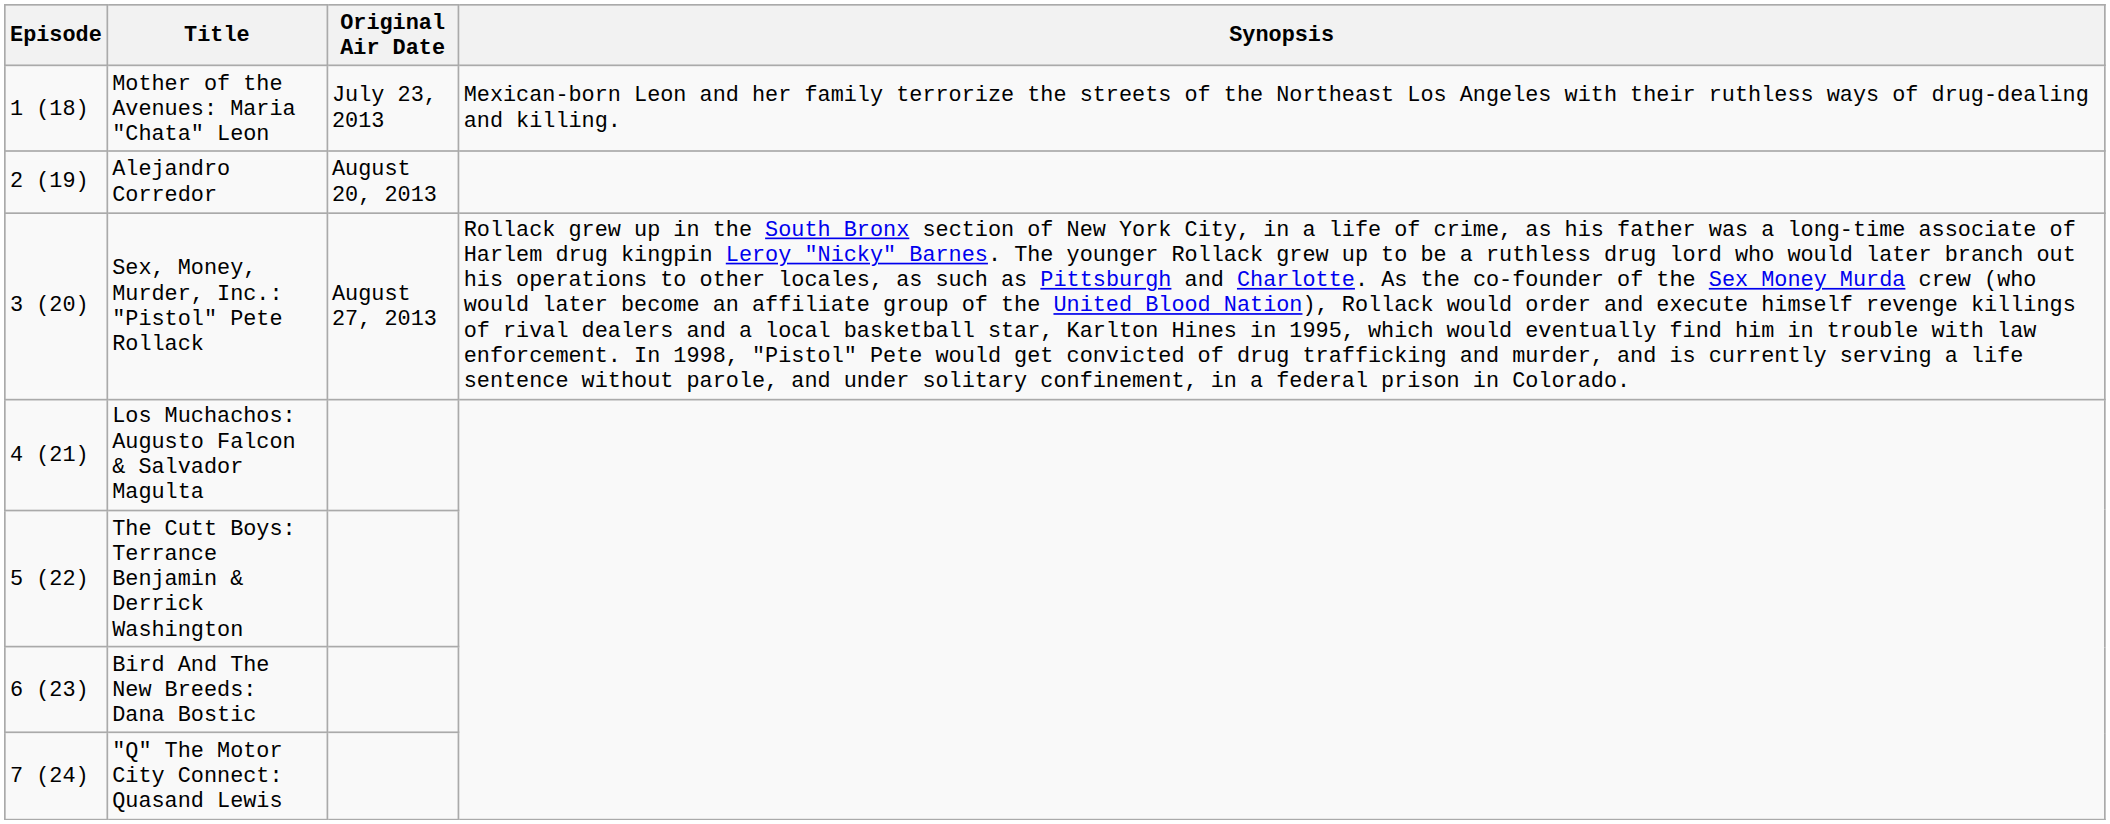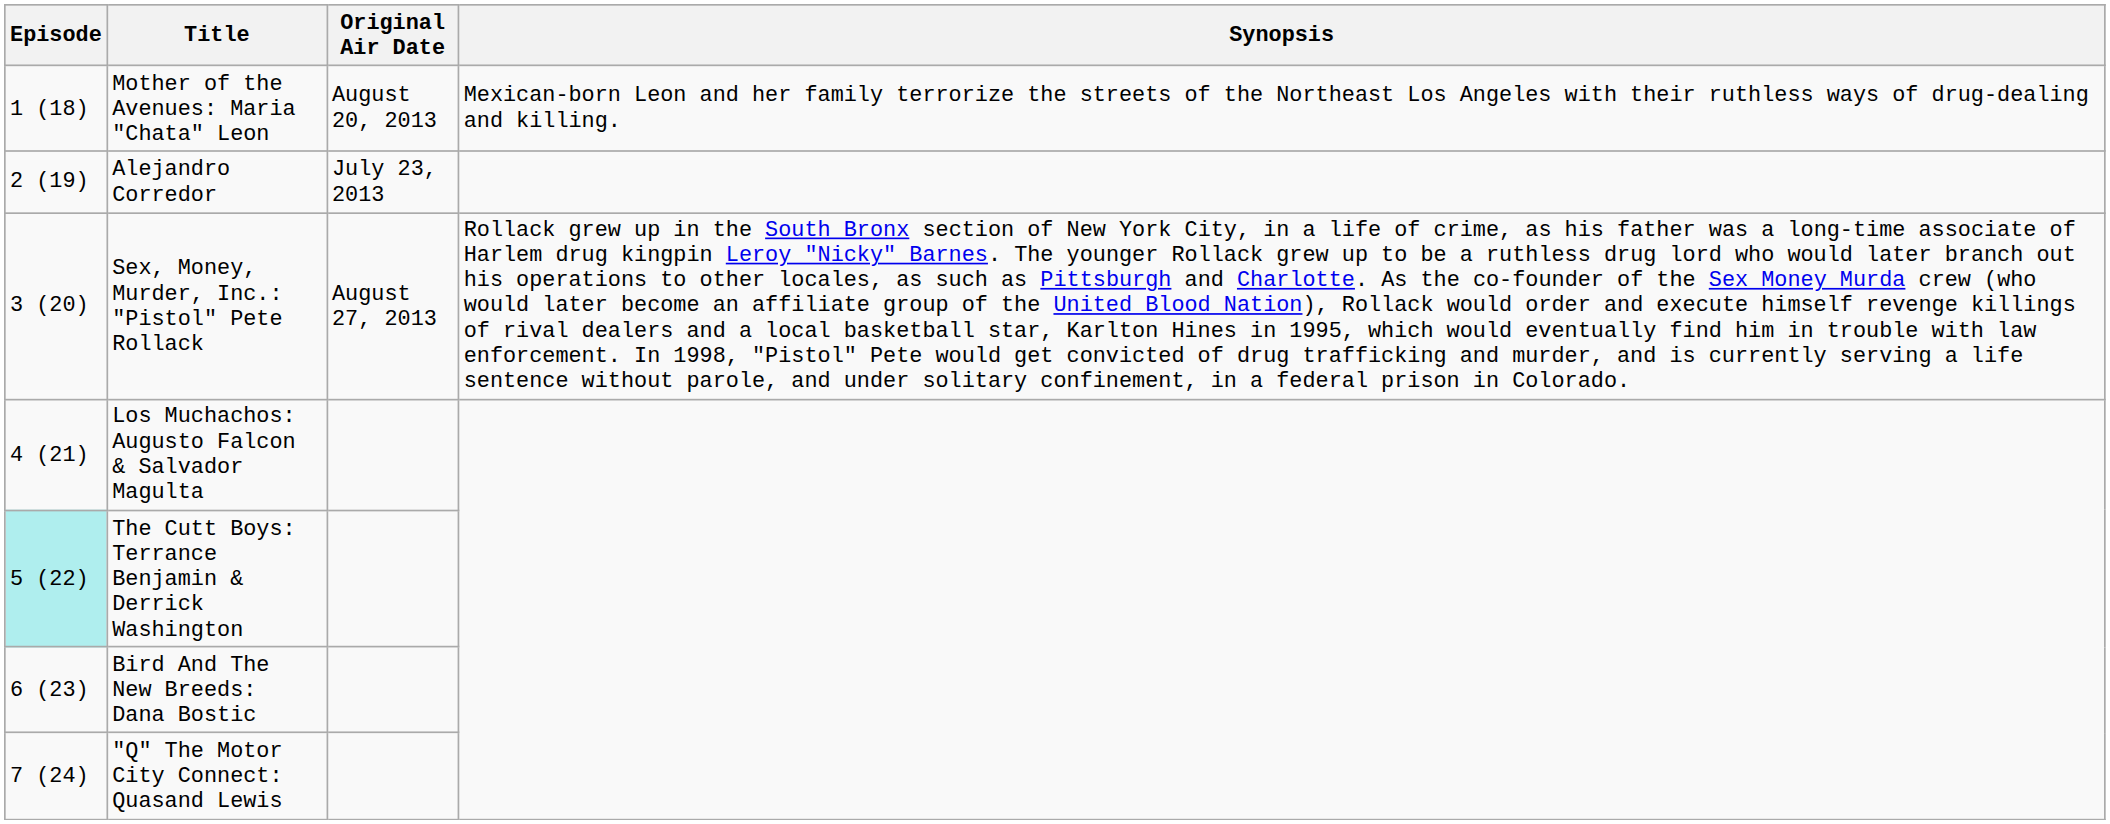Mother of the Avenues: Maria "Chata" Leon | Original Air Date: July 23, 2013 -> August 20, 2013
Alejandro Corredor | Original Air Date: August 20, 2013 -> July 23, 2013
The Cutt Boys: Terrance Benjamin & Derrick Washington | Episode: no background -> paleturquoise background
